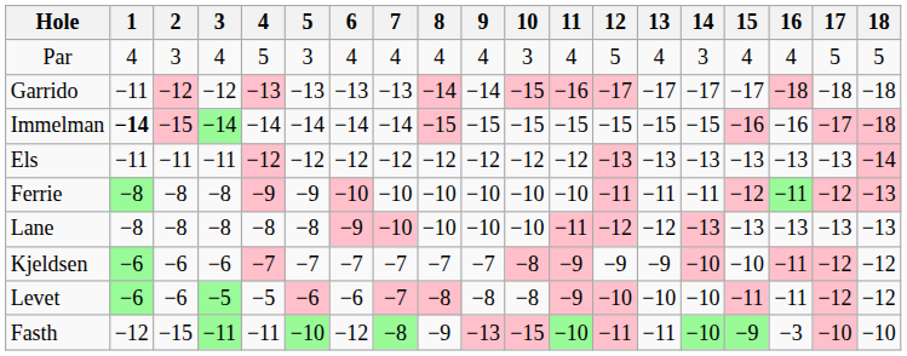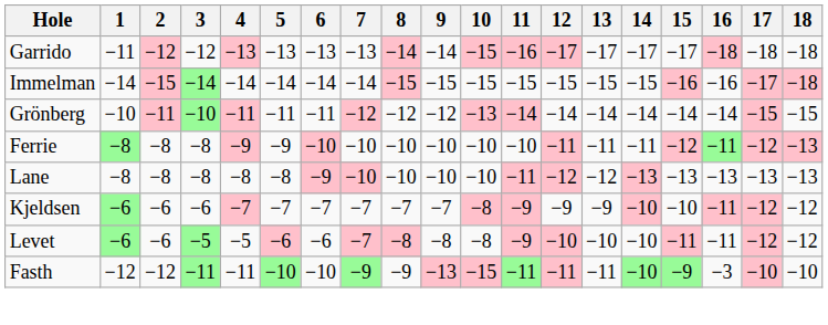- row: Par | 4 | 3 | 4 | 5 | 3 | 4 | 4 | 4 | 4 | 3 | 4 | 5 | 4 | 3 | 4 | 4 | 5 | 5
Immelman | 1: bold -> normal
+ row: Grönberg | −10 | −11 | −10 | −11 | −11 | −11 | −12 | −12 | −12 | −13 | −14 | −14 | −14 | −14 | −14 | −14 | −15 | −15
- row: Els | −11 | −11 | −11 | −12 | −12 | −12 | −12 | −12 | −12 | −12 | −12 | −13 | −13 | −13 | −13 | −13 | −13 | −14
Fasth | 2: −15 -> −12
Fasth | 6: −12 -> −10
Fasth | 7: −8 -> −9
Fasth | 11: −10 -> −11
